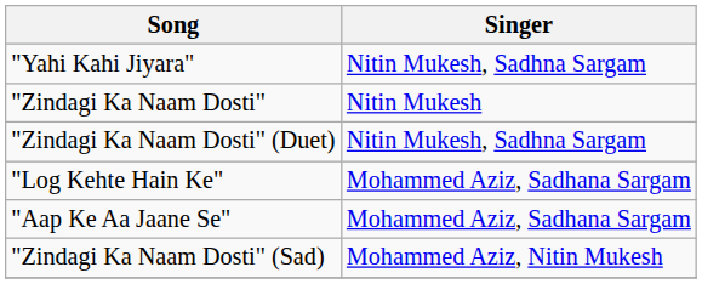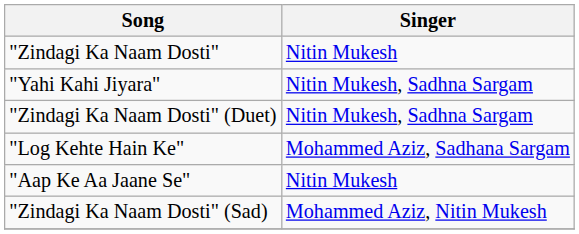rows swapped: "Zindagi Ka Naam Dosti" <-> "Yahi Kahi Jiyara"
"Aap Ke Aa Jaane Se" | Singer: Mohammed Aziz, Sadhana Sargam -> Nitin Mukesh
